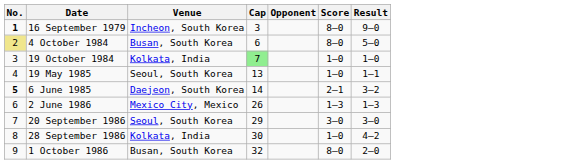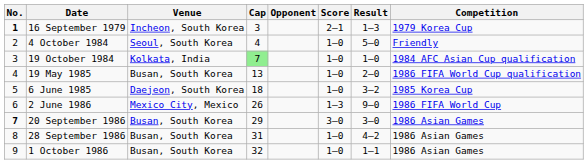+ column: Competition | 1979 Korea Cup | Friendly | 1984 AFC Asian Cup qualification | 1986 FIFA World Cup qualification | 1985 Korea Cup | 1986 FIFA World Cup | 1986 Asian Games | 1986 Asian Games | 1986 Asian Games
16 September 1979 | Score: 8–0 -> 2–1
16 September 1979 | Result: 9–0 -> 1–3
4 October 1984 | No.: khaki background -> no background
4 October 1984 | Venue: Busan, South Korea -> Seoul, South Korea
4 October 1984 | Cap: 6 -> 4
4 October 1984 | Score: 8–0 -> 1–0
19 May 1985 | Venue: Seoul, South Korea -> Busan, South Korea
19 May 1985 | Result: 1–1 -> 2–0
6 June 1985 | No.: bold -> normal
6 June 1985 | Cap: 14 -> 18
6 June 1985 | Score: 2–1 -> 1–0
2 June 1986 | Result: 1–3 -> 9–0
20 September 1986 | No.: normal -> bold
20 September 1986 | Venue: Seoul, South Korea -> Busan, South Korea
28 September 1986 | Venue: Kolkata, India -> Busan, South Korea
28 September 1986 | Cap: 30 -> 31
1 October 1986 | Score: 8–0 -> 1–0
1 October 1986 | Result: 2–0 -> 1–1
